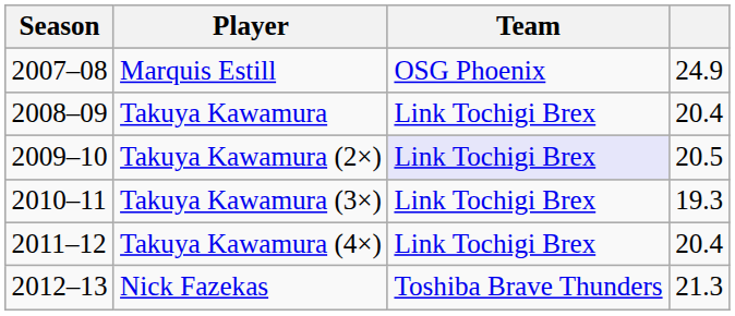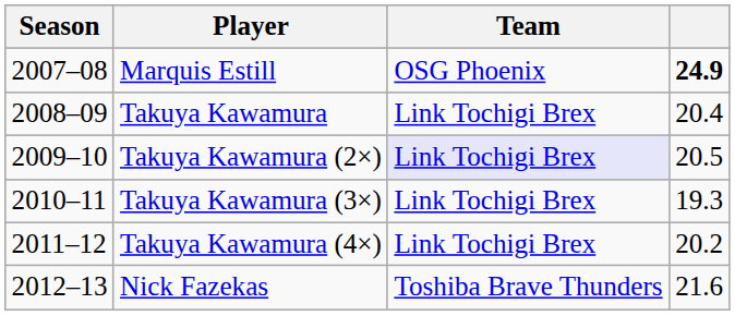Marquis Estill | column 4: normal -> bold
Takuya Kawamura (4×) | column 4: 20.4 -> 20.2
Nick Fazekas | column 4: 21.3 -> 21.6
